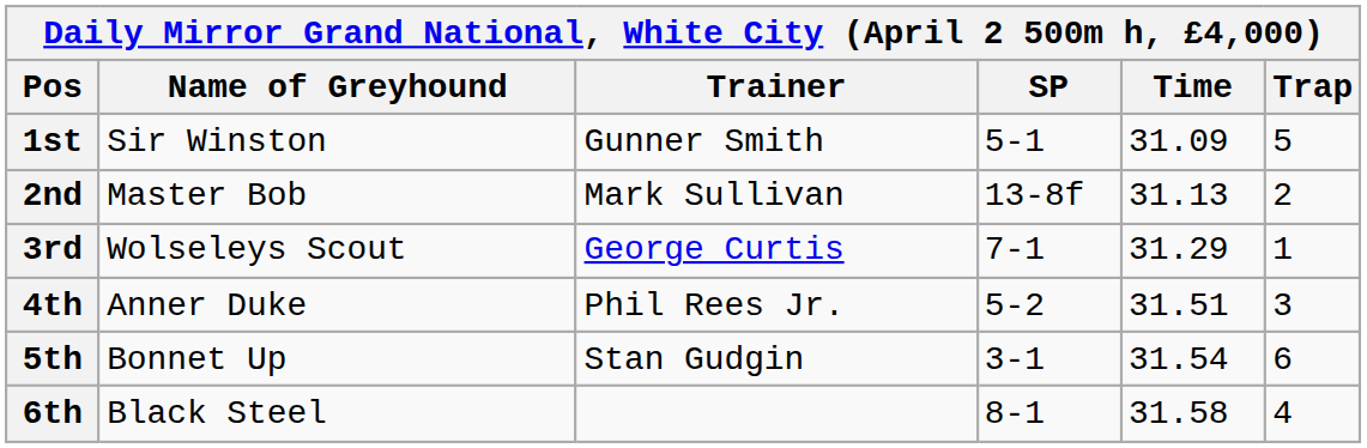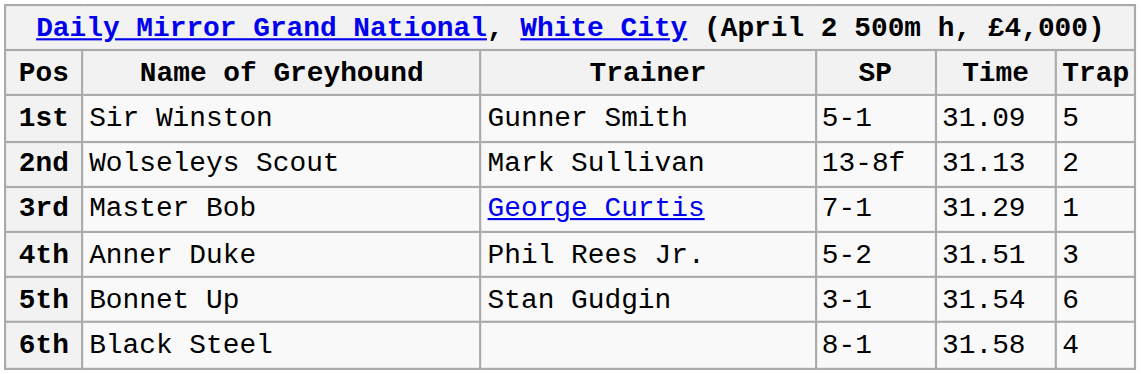2nd | Name of Greyhound: Master Bob -> Wolseleys Scout
3rd | Name of Greyhound: Wolseleys Scout -> Master Bob
